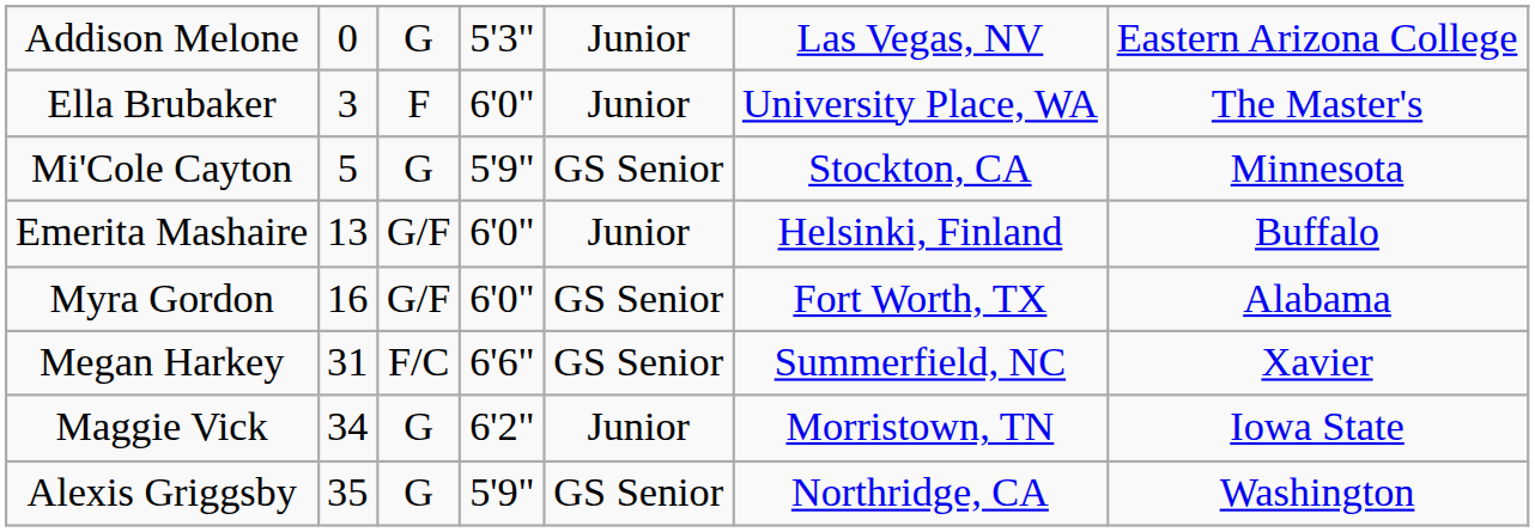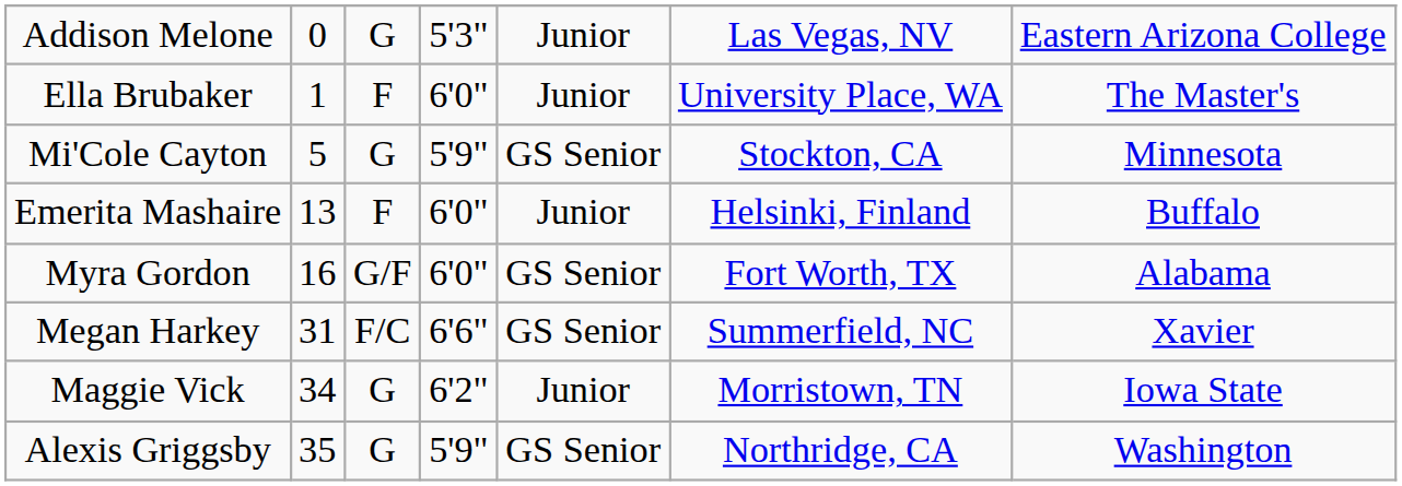Ella Brubaker | column 2: 3 -> 1
Emerita Mashaire | column 3: G/F -> F
